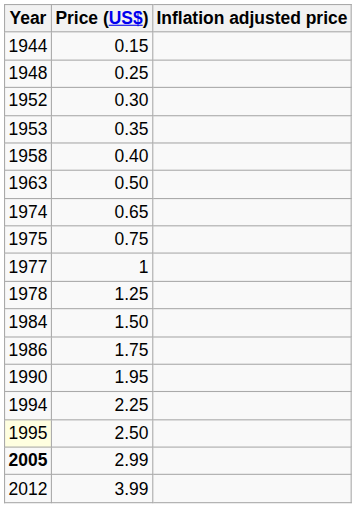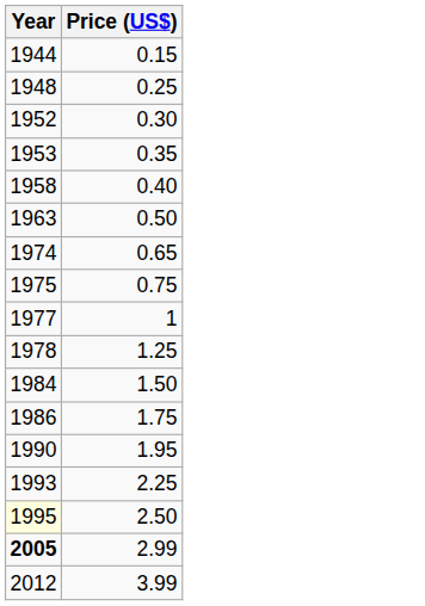- column: Inflation adjusted price
2.25 | Year: 1994 -> 1993
